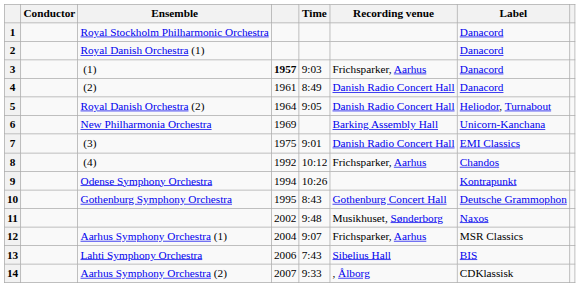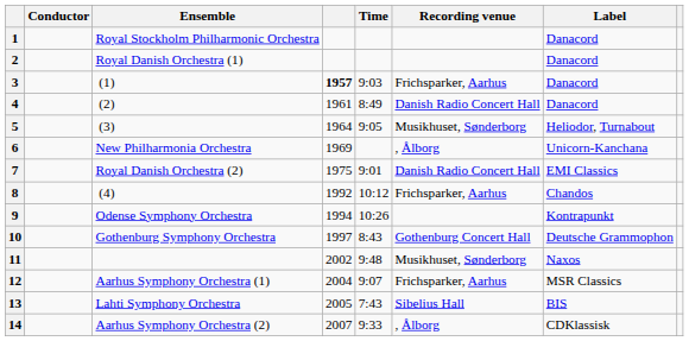5 | Ensemble: Royal Danish Orchestra (2) -> (3)
5 | Recording venue: Danish Radio Concert Hall -> Musikhuset, Sønderborg
6 | Recording venue: Barking Assembly Hall -> , Ålborg
7 | Ensemble: (3) -> Royal Danish Orchestra (2)
10 | column 4: 1995 -> 1997
13 | column 4: 2006 -> 2005
